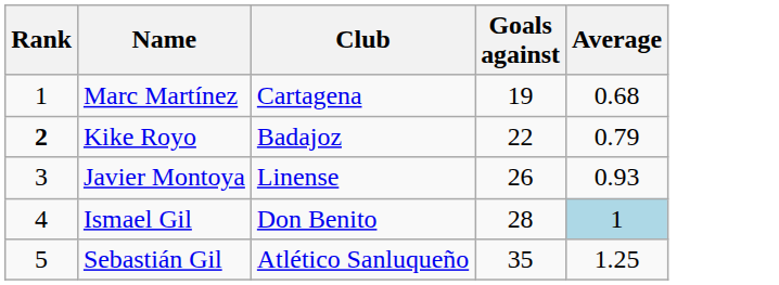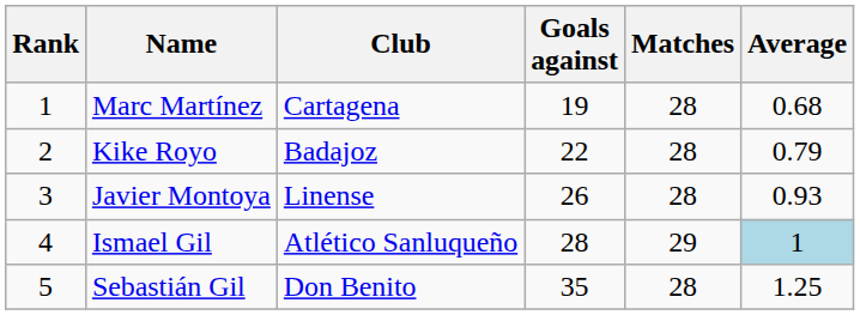+ column: Matches | 28 | 28 | 28 | 29 | 28
Kike Royo | Rank: bold -> normal
Ismael Gil | Club: Don Benito -> Atlético Sanluqueño
Sebastián Gil | Club: Atlético Sanluqueño -> Don Benito
